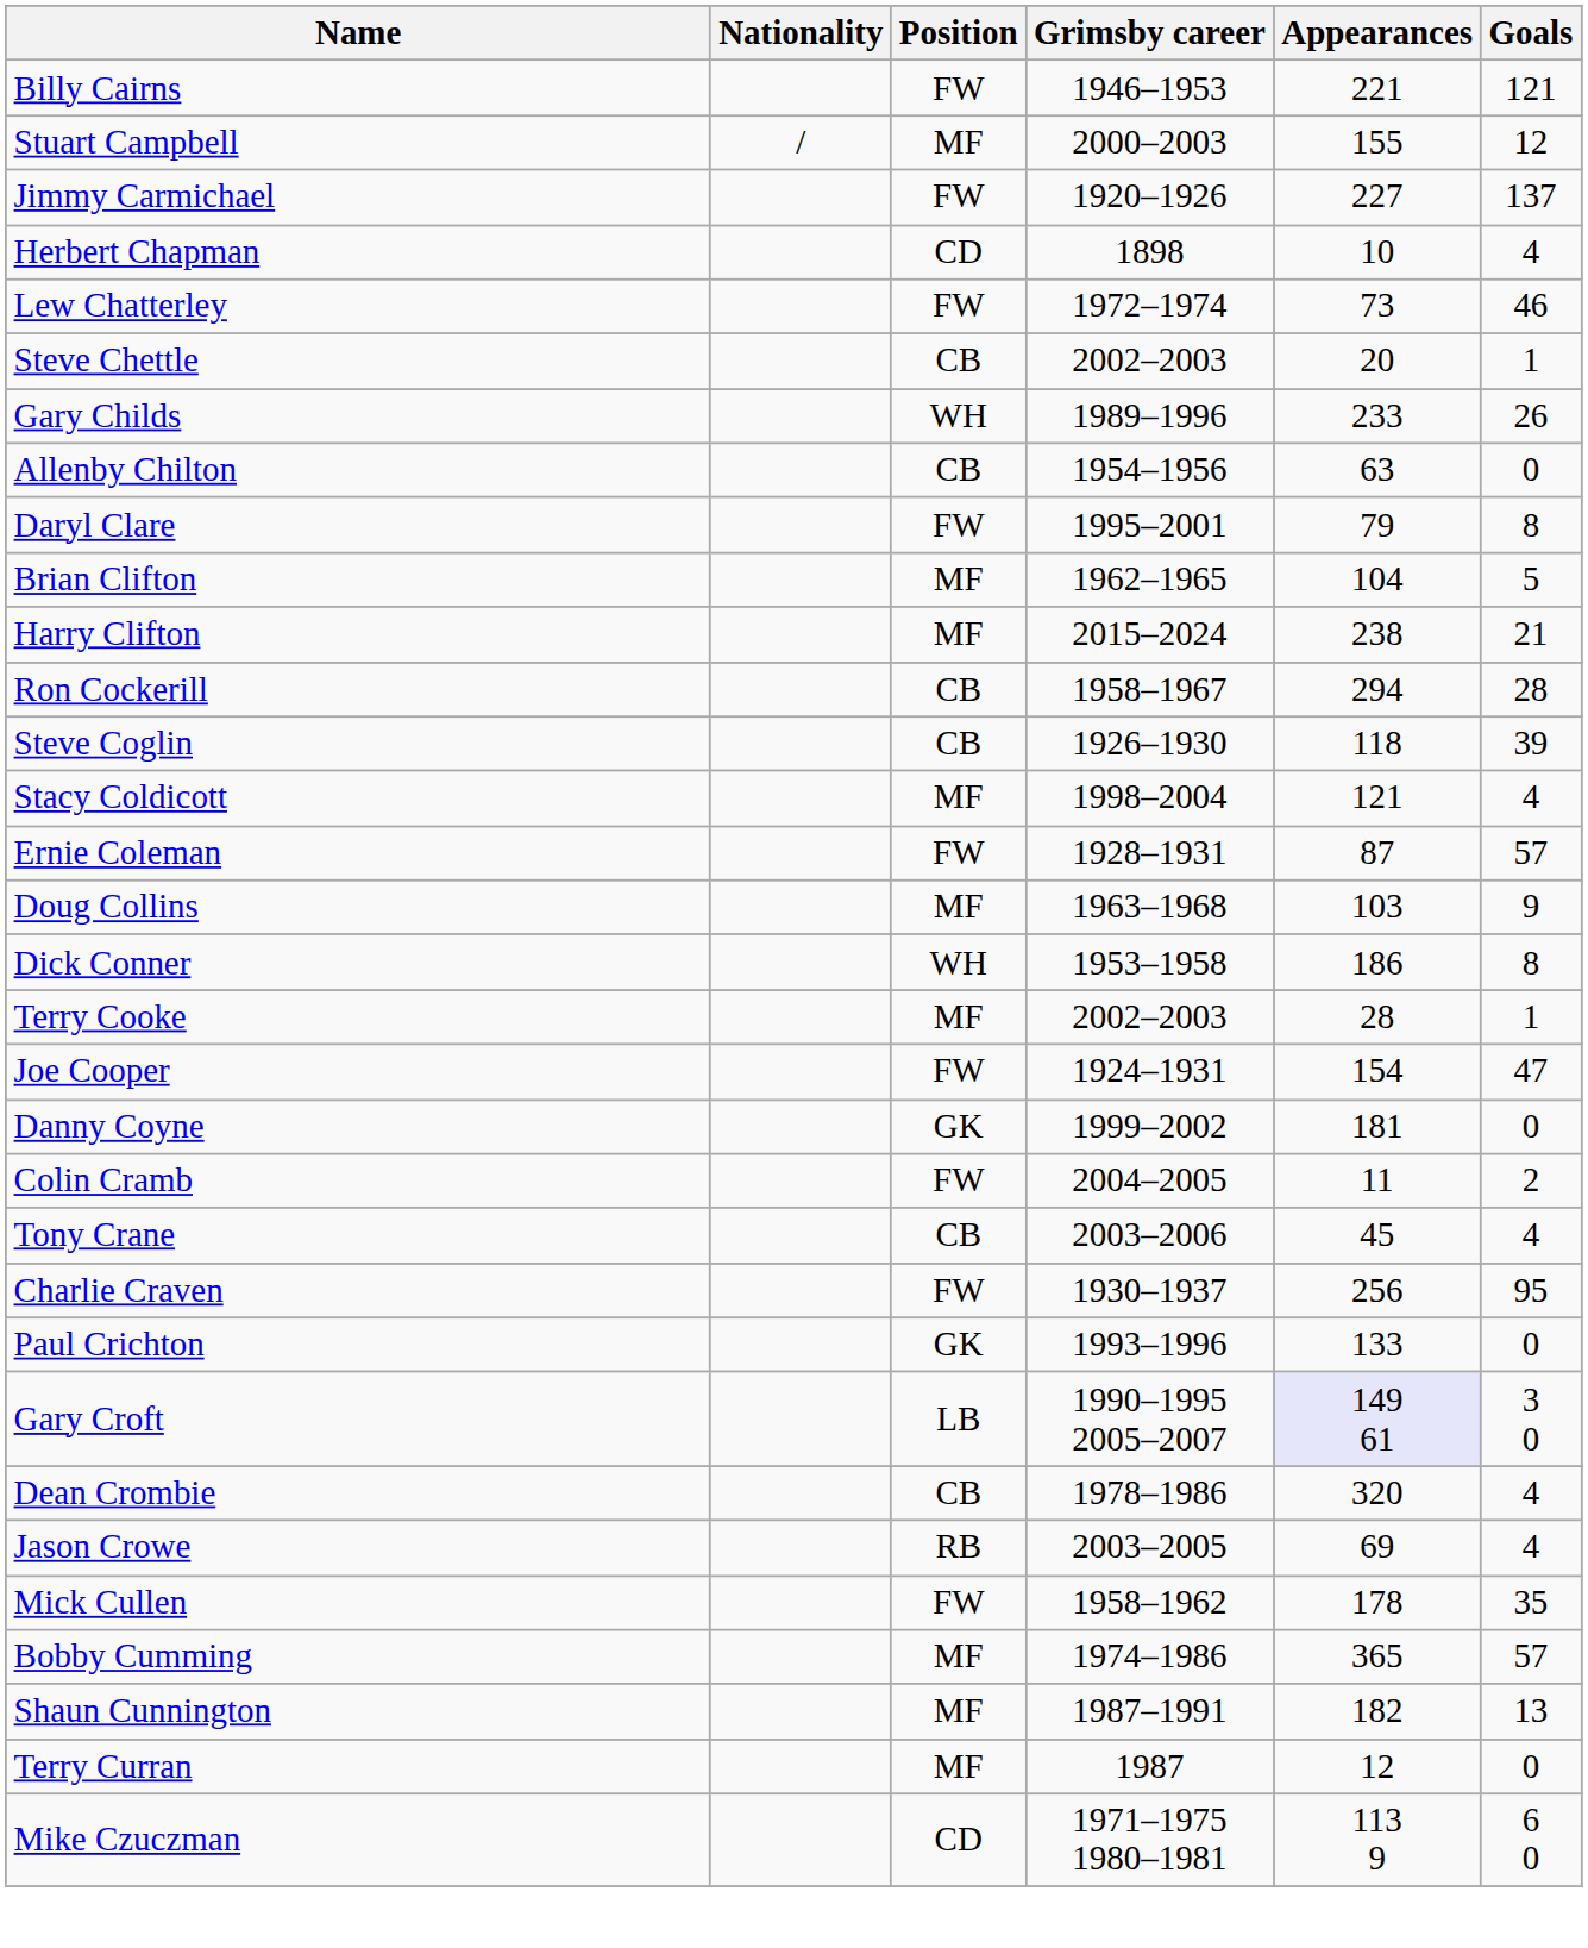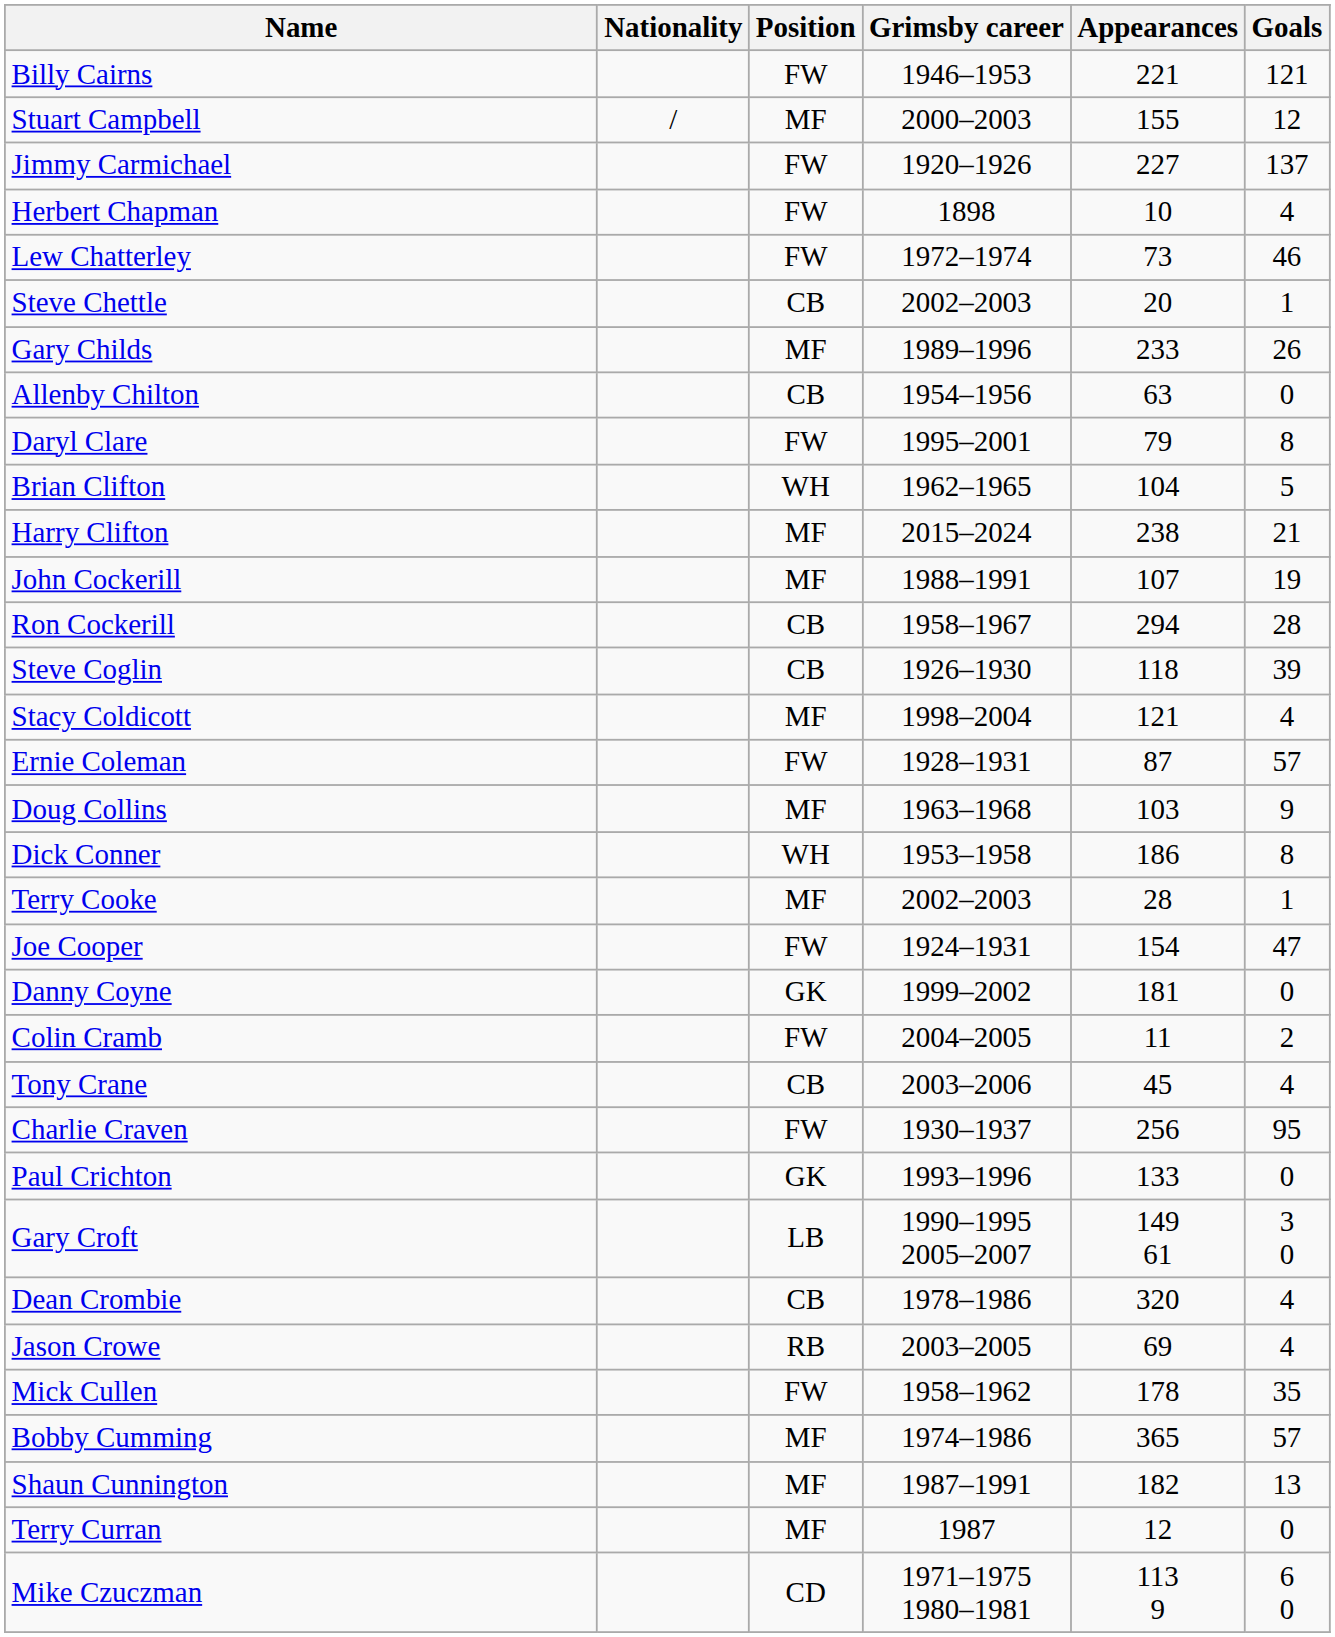Herbert Chapman | Position: CD -> FW
Gary Childs | Position: WH -> MF
Brian Clifton | Position: MF -> WH
+ row: John Cockerill | MF | 1988–1991 | 107 | 19
Gary Croft | Appearances: lavender background -> no background
